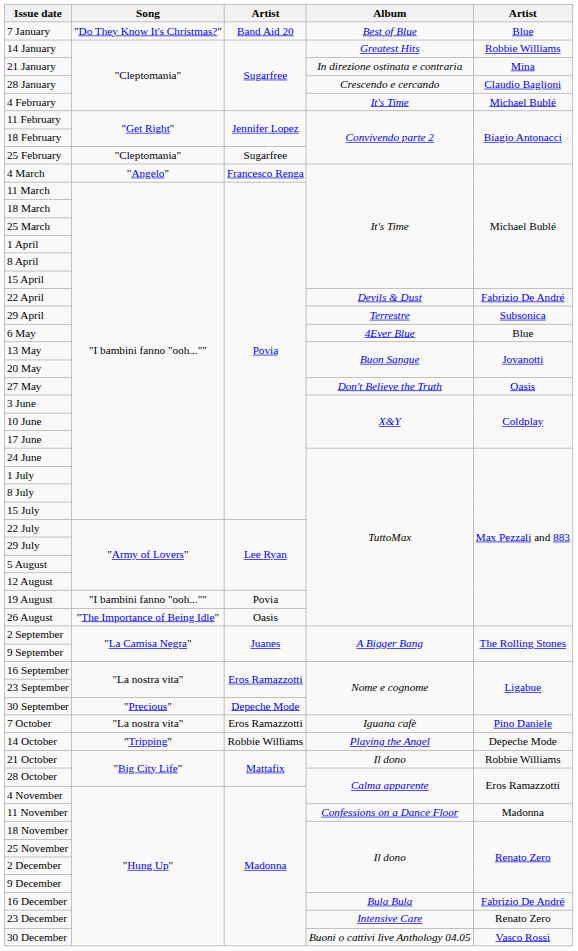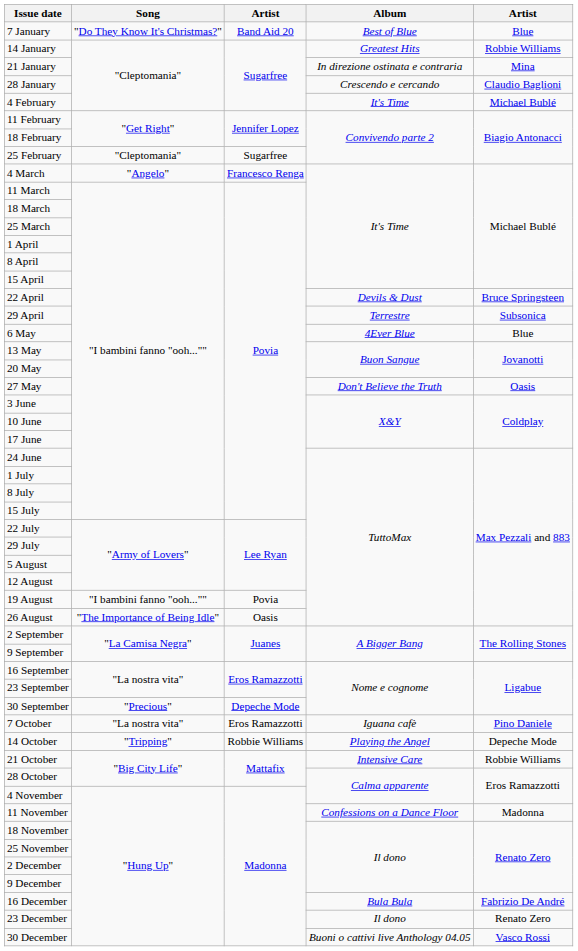22 April | column 5: Fabrizio De André -> Bruce Springsteen
21 October | Album: Il dono -> Intensive Care
23 December | Album: Intensive Care -> Il dono
